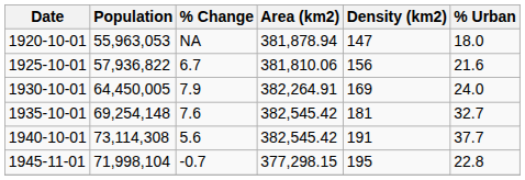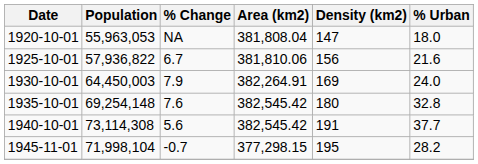1920-10-01 | Area (km2): 381,878.94 -> 381,808.04
1930-10-01 | Population: 64,450,005 -> 64,450,003
1935-10-01 | Density (km2): 181 -> 180
1935-10-01 | % Urban: 32.7 -> 32.8
1945-11-01 | % Urban: 22.8 -> 28.2
